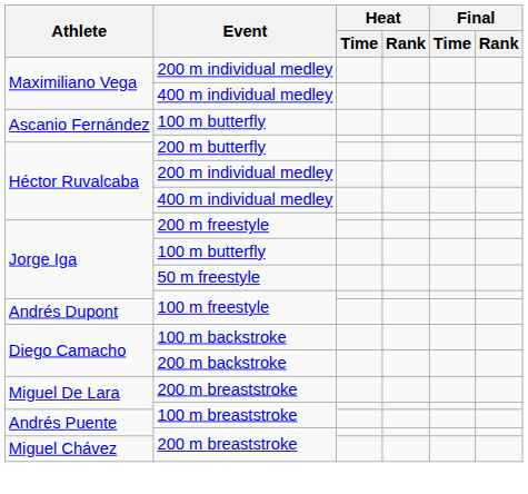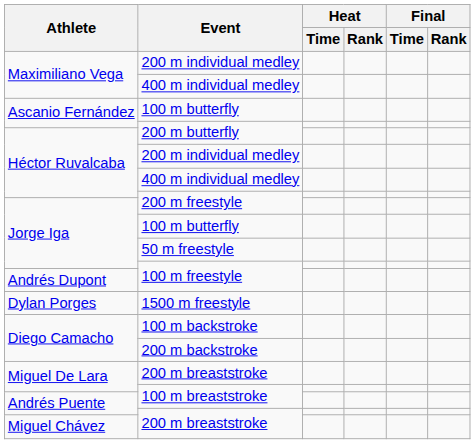+ row: Dylan Porges | 1500 m freestyle
